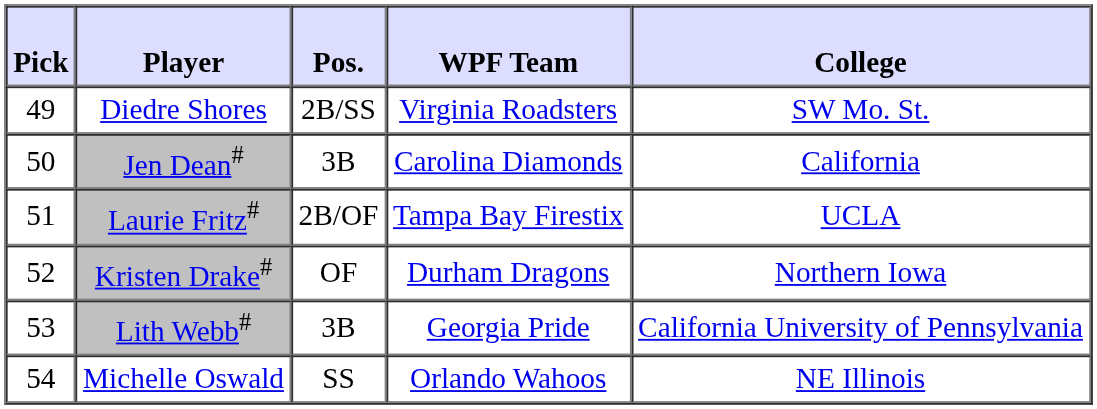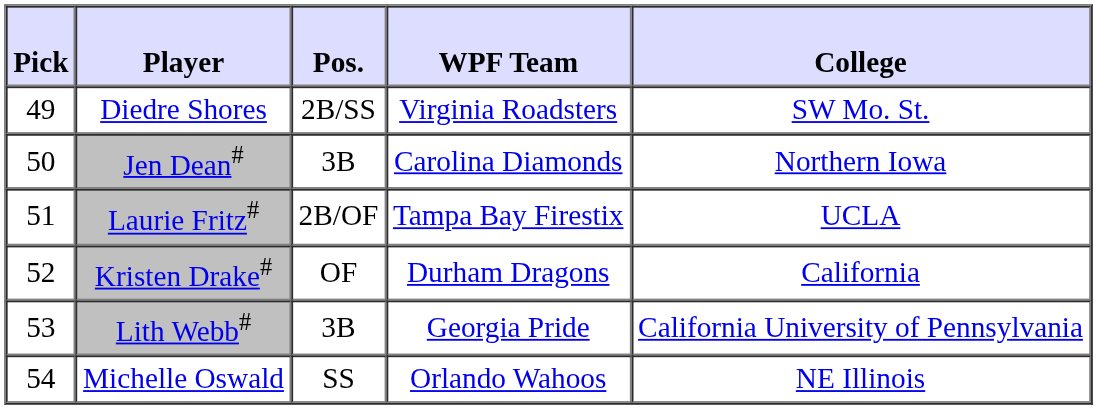Jen Dean# | College: California -> Northern Iowa
Kristen Drake# | College: Northern Iowa -> California
